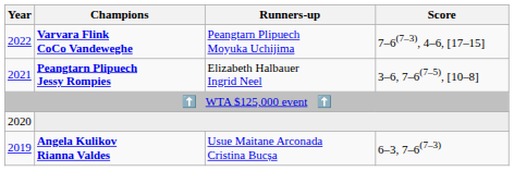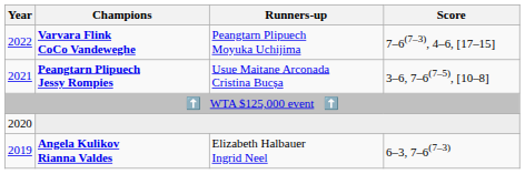Peangtarn Plipuech Jessy Rompies | Runners-up: Elizabeth Halbauer Ingrid Neel -> Usue Maitane Arconada Cristina Bucșa
Angela Kulikov Rianna Valdes | Runners-up: Usue Maitane Arconada Cristina Bucșa -> Elizabeth Halbauer Ingrid Neel
